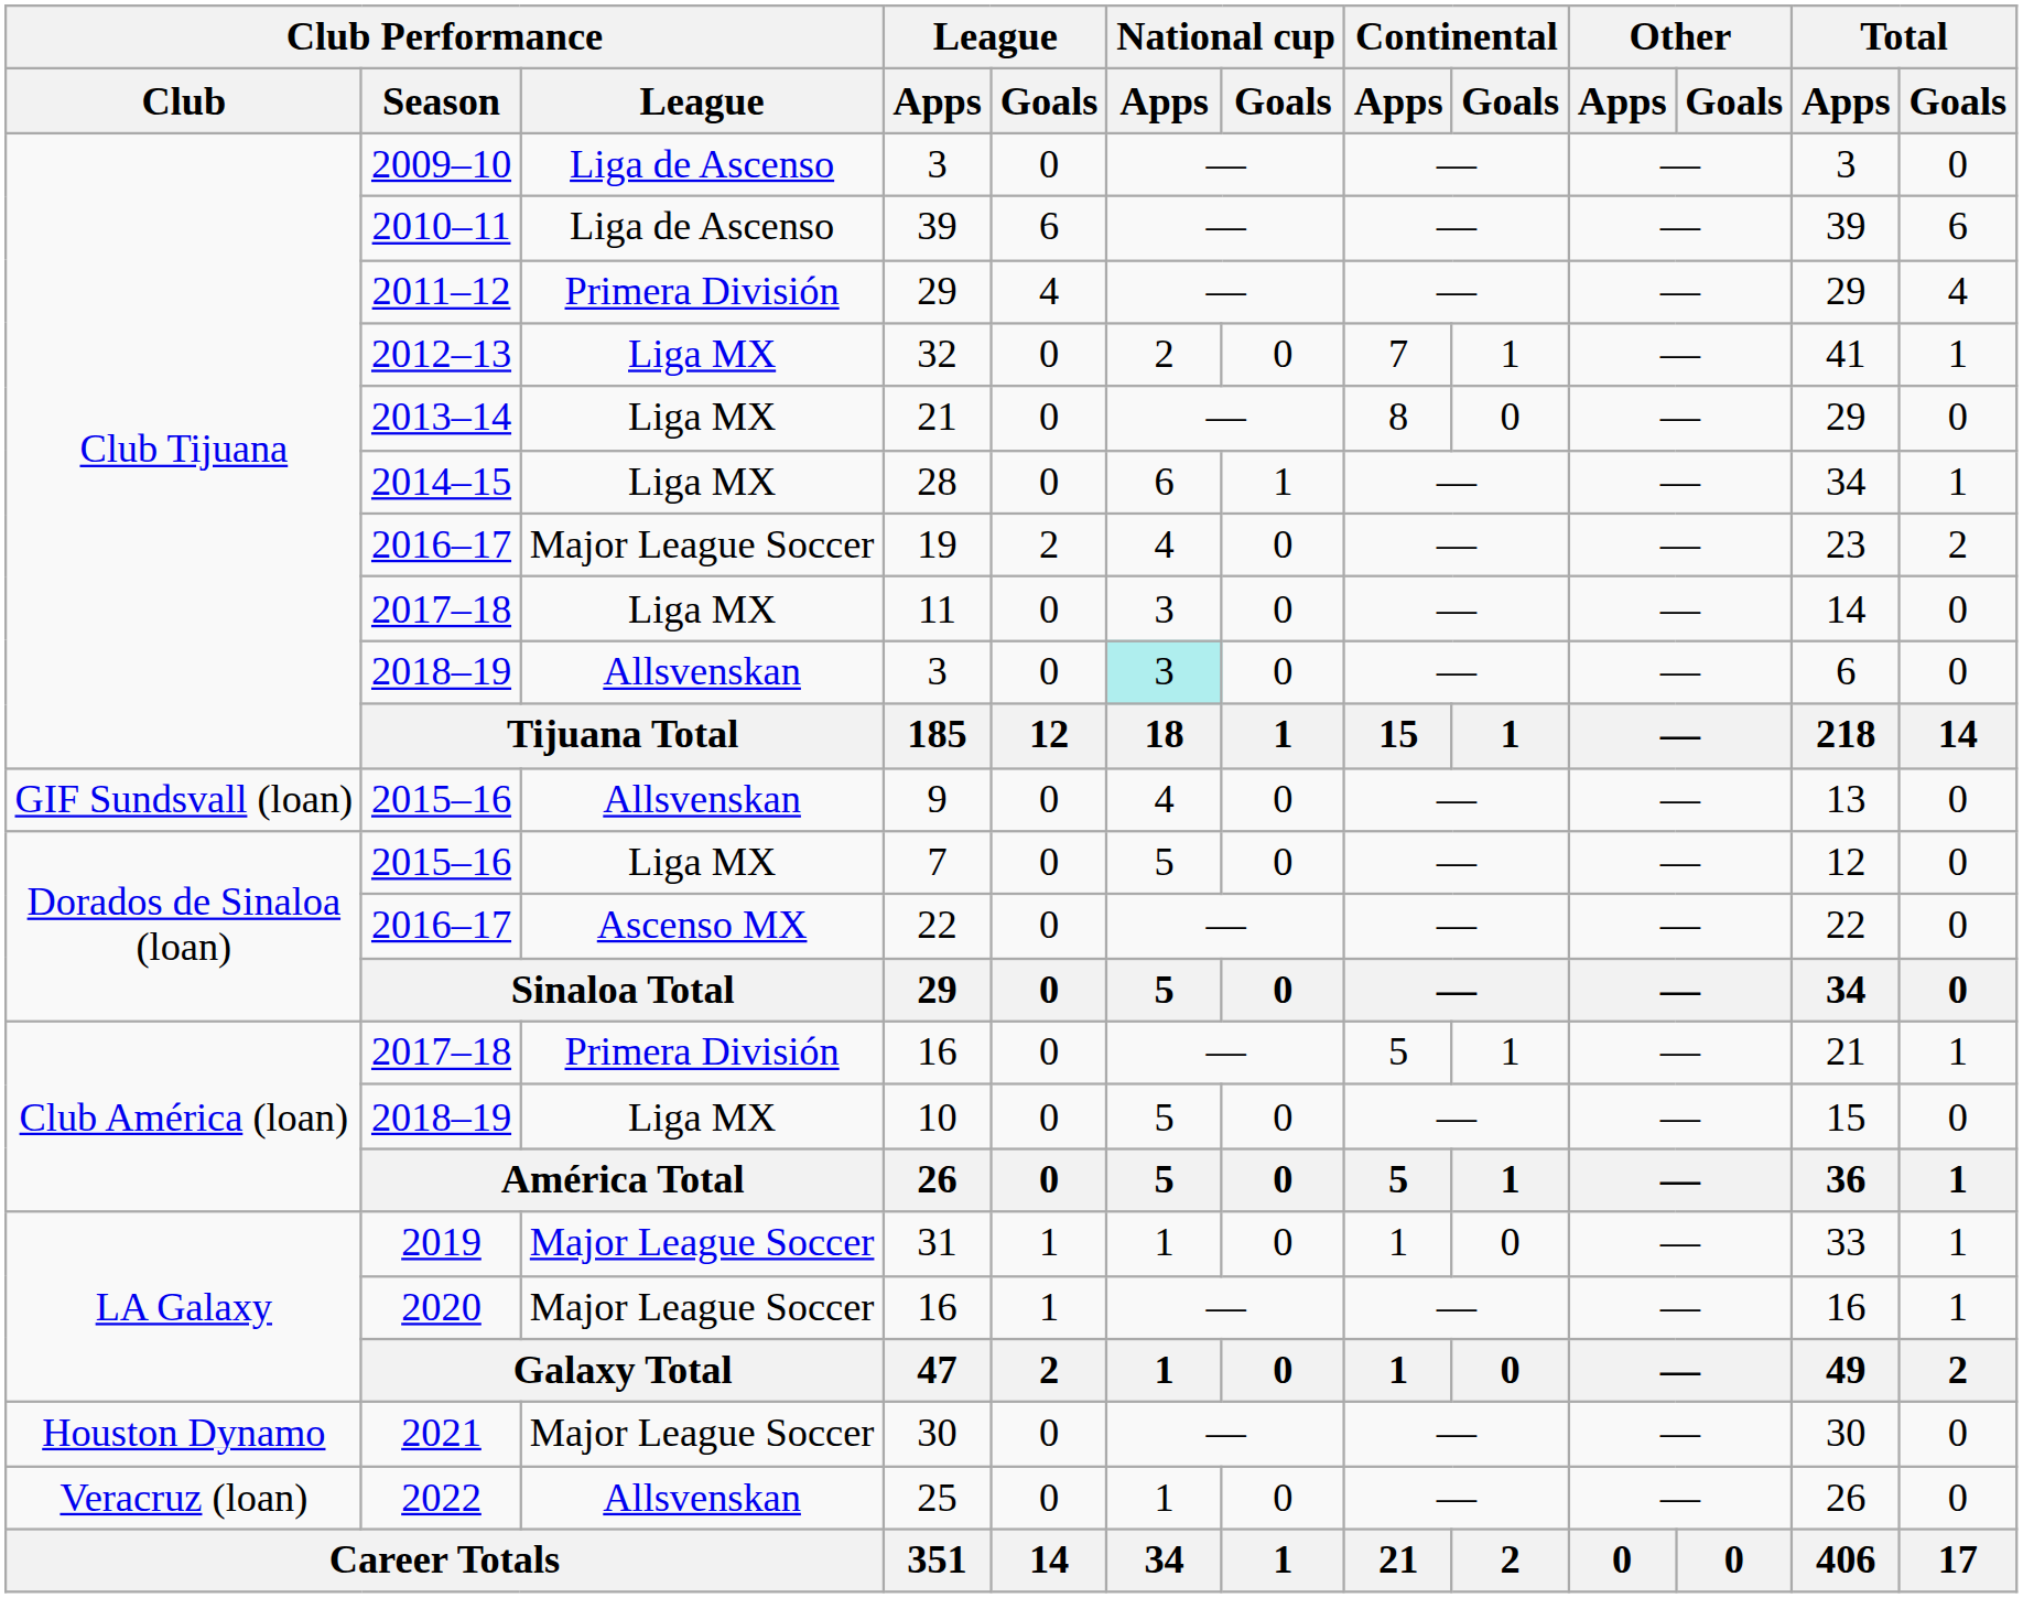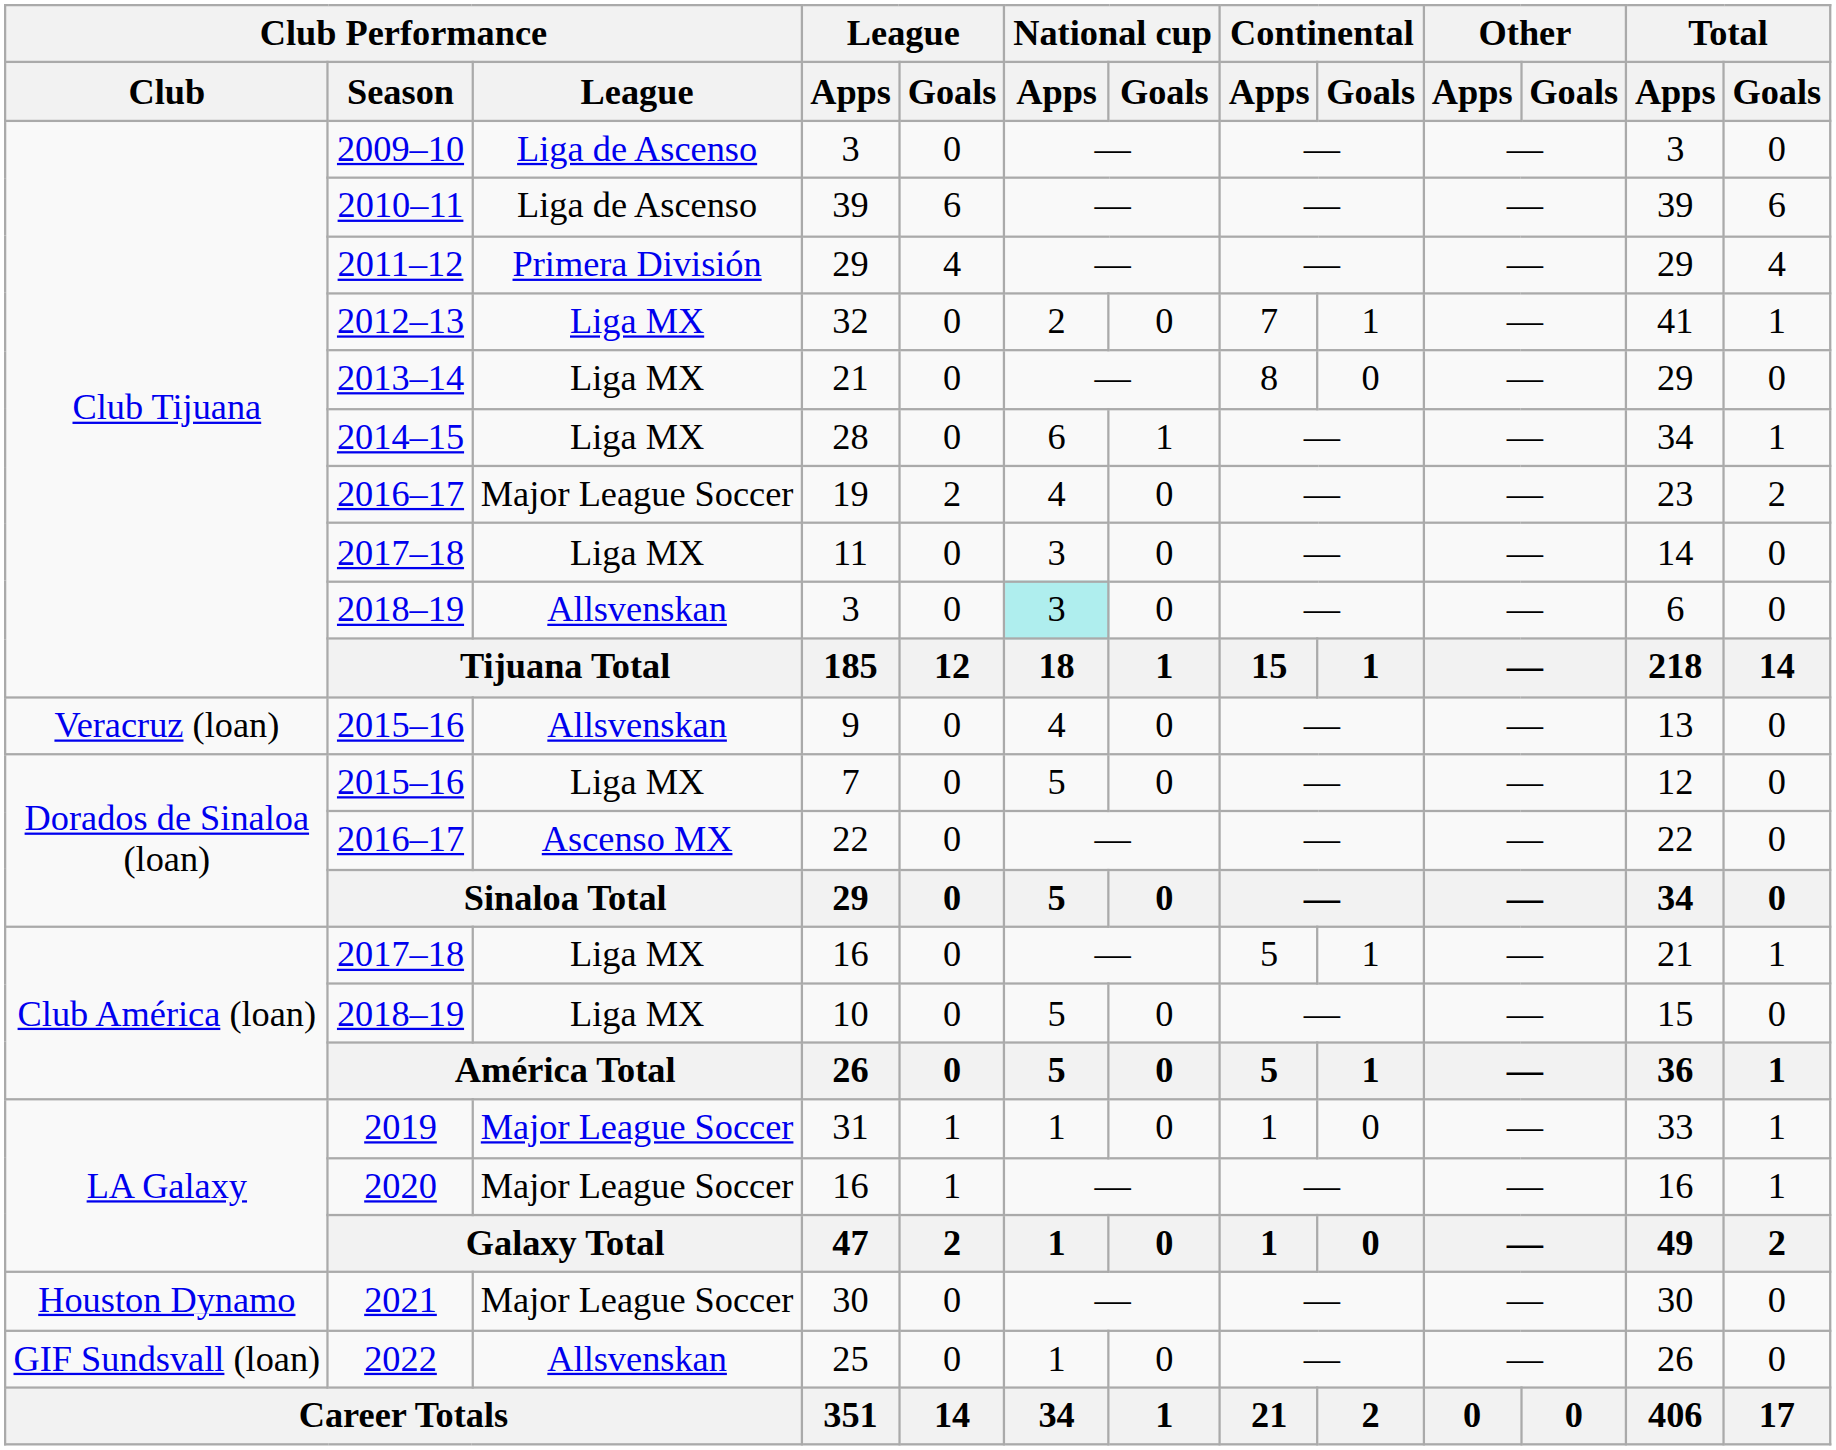9 | Club Performance / Club: GIF Sundsvall (loan) -> Veracruz (loan)
2017–18 / 16 | Club Performance / League: Primera División -> Liga MX
25 | Club Performance / Club: Veracruz (loan) -> GIF Sundsvall (loan)
